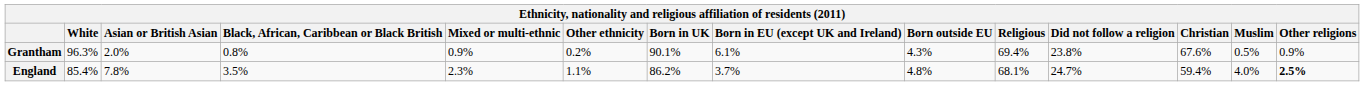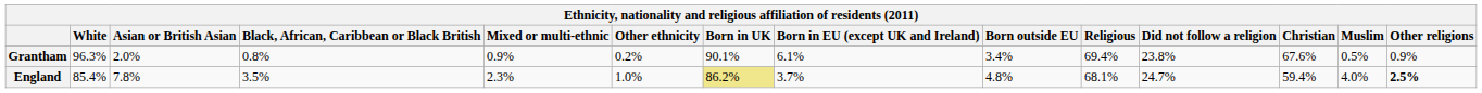Grantham | Born outside EU: 4.3% -> 3.4%
England | Other ethnicity: 1.1% -> 1.0%
England | Born in UK: no background -> khaki background
